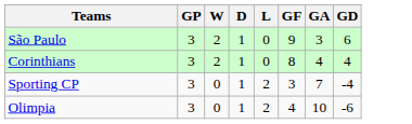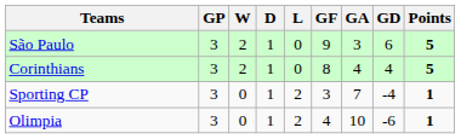+ column: Points | 5 | 5 | 1 | 1
